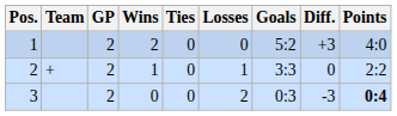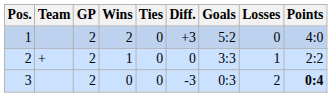columns swapped: Losses <-> Diff.
